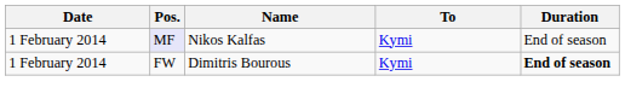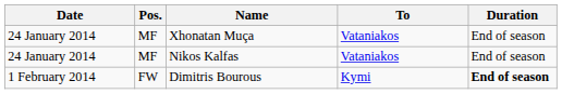+ row: 24 January 2014 | MF | Xhonatan Muça | Vataniakos | End of season
Nikos Kalfas | Date: 1 February 2014 -> 24 January 2014
Nikos Kalfas | Pos.: lavender background -> no background
Nikos Kalfas | To: Kymi -> Vataniakos
